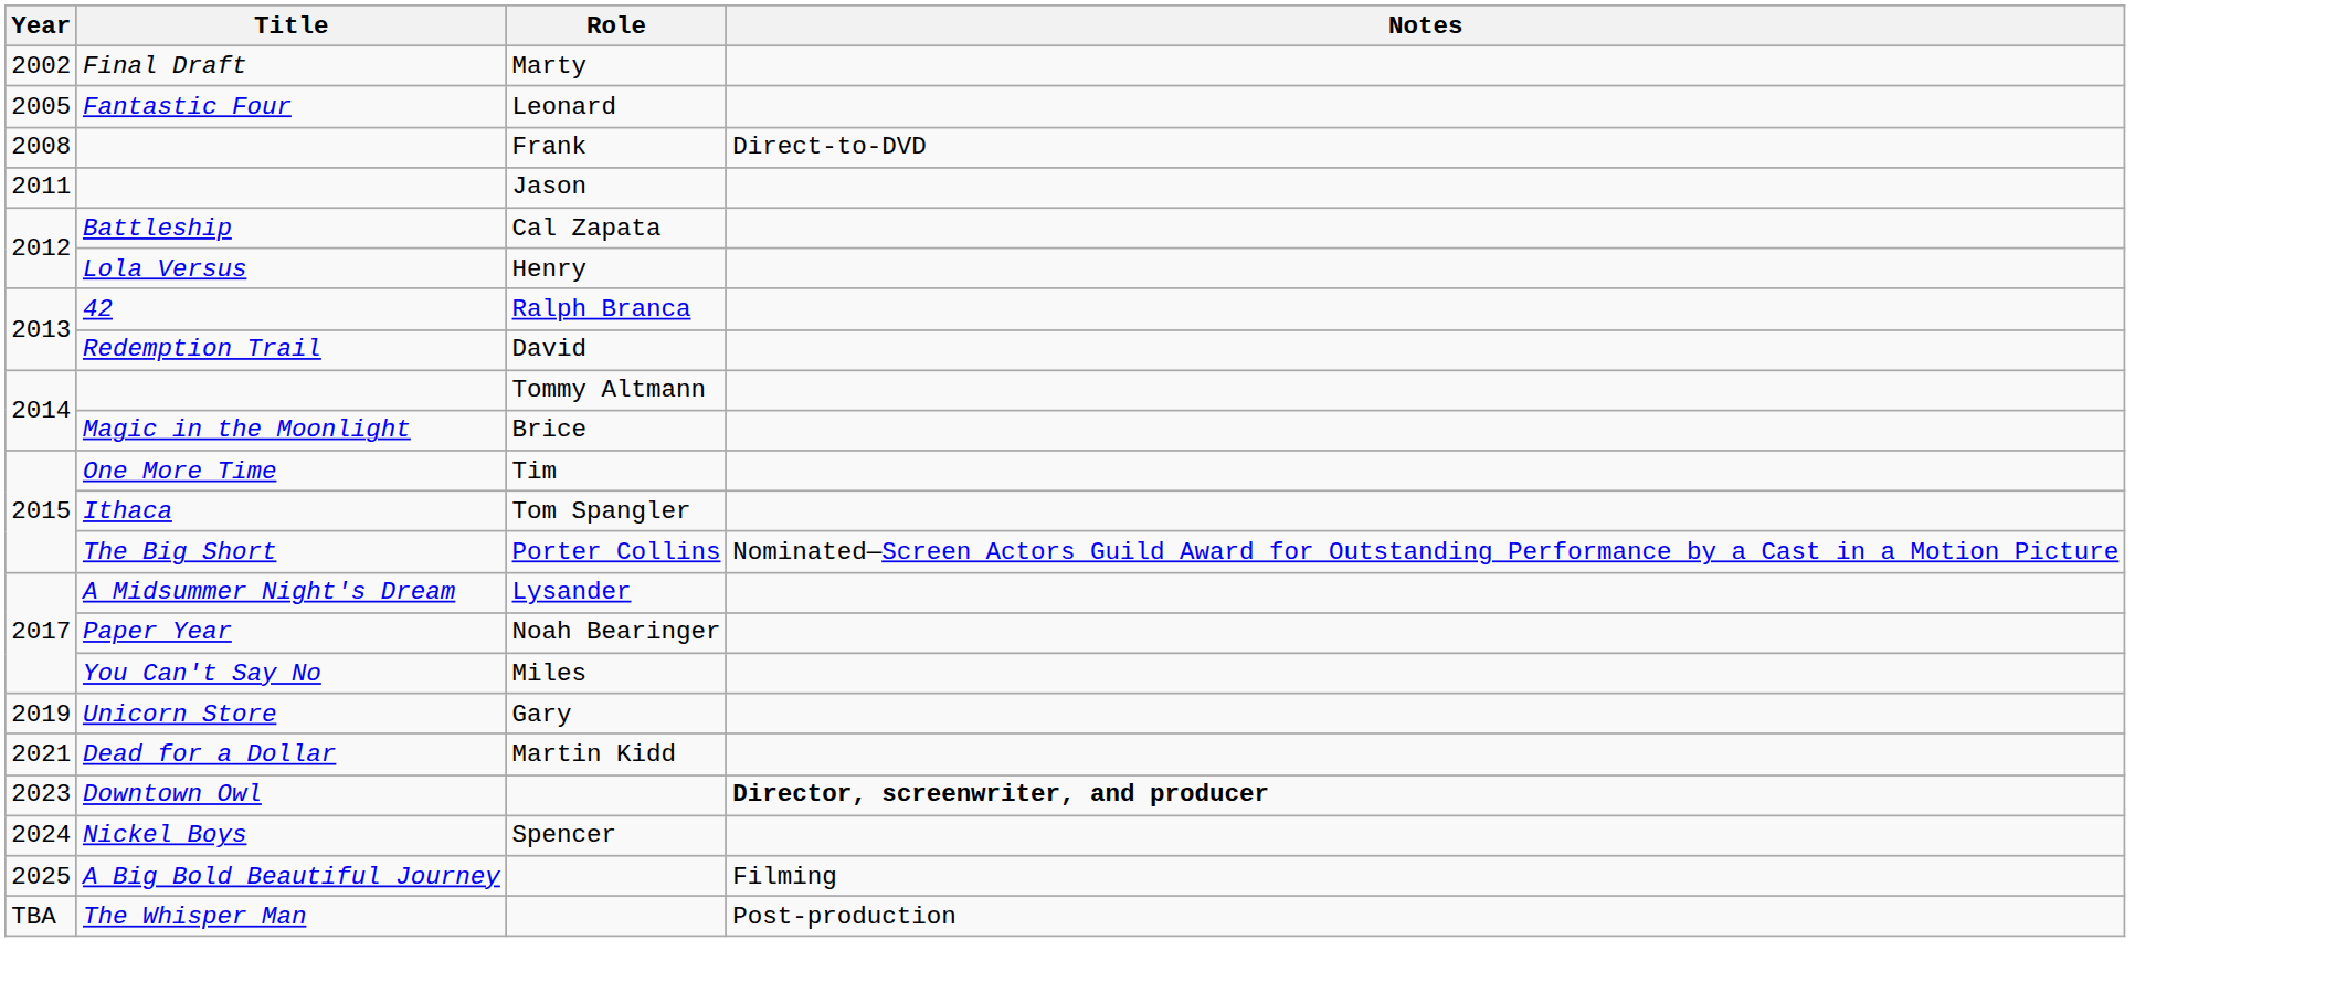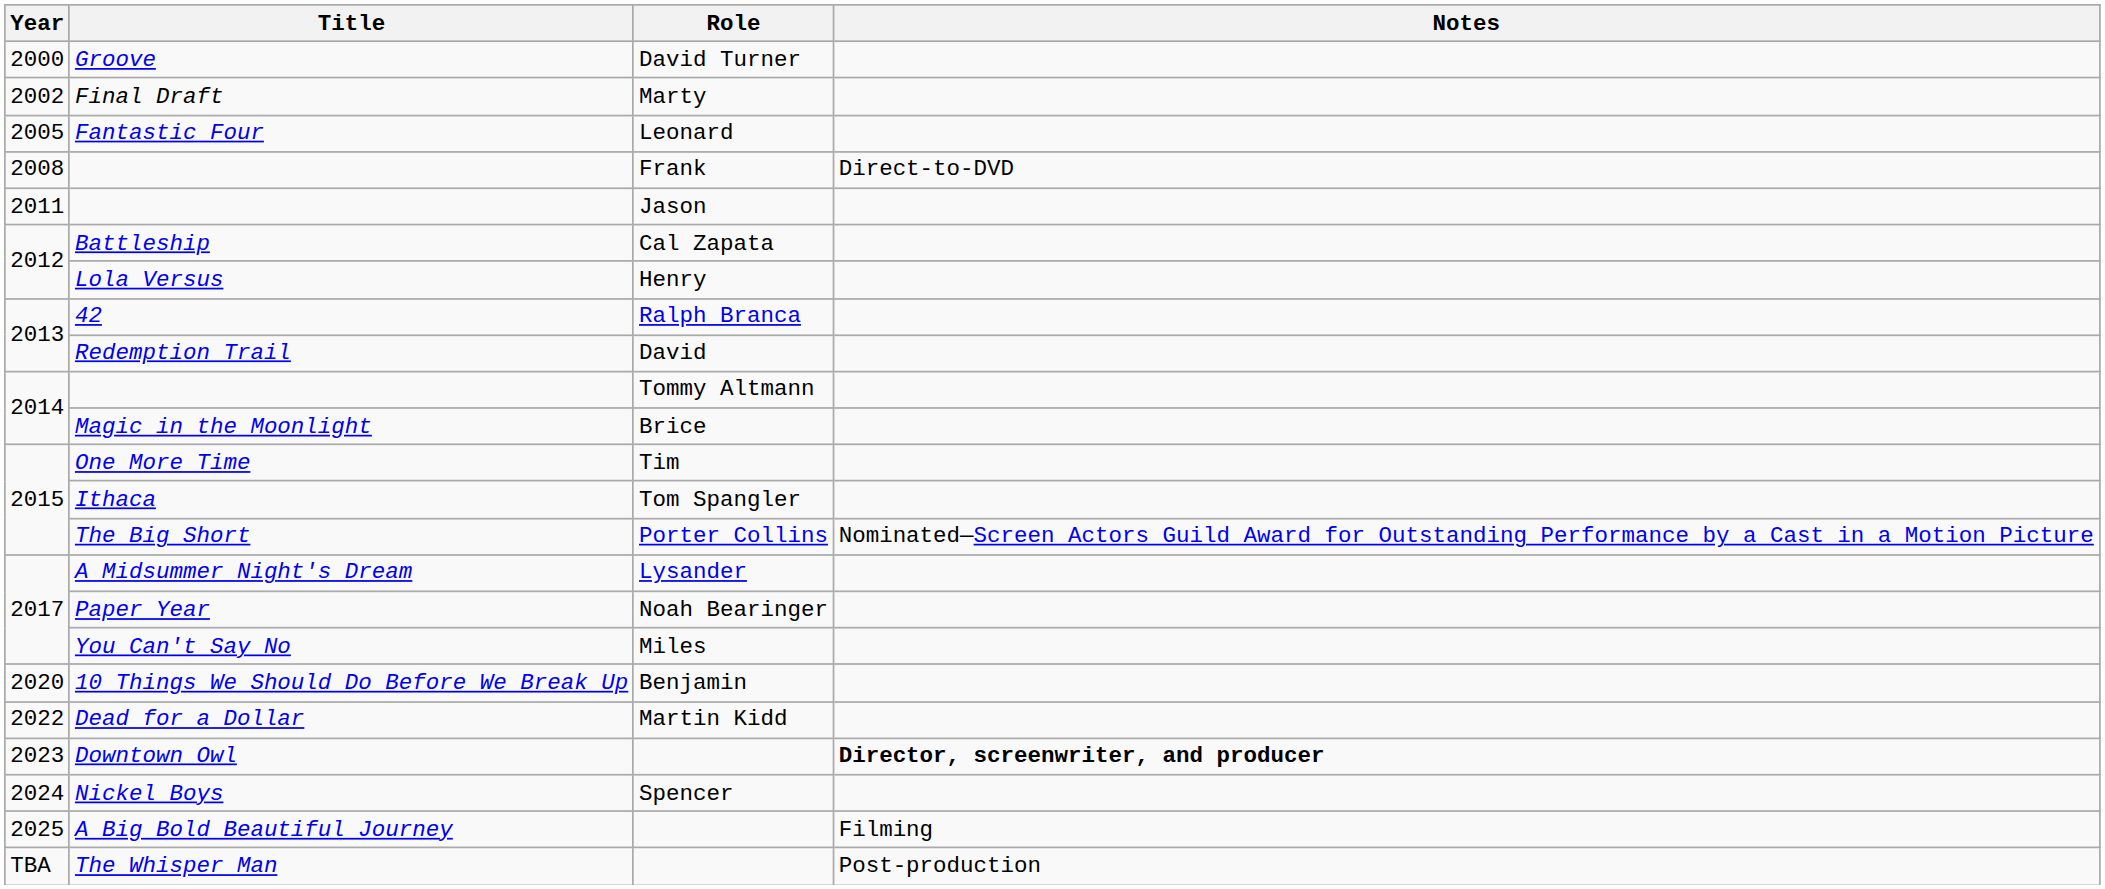+ row: 2000 | Groove | David Turner
- row: 2019 | Unicorn Store | Gary
+ row: 2020 | 10 Things We Should Do Before We Break Up | Benjamin
Dead for a Dollar | Year: 2021 -> 2022
